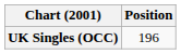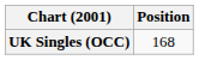UK Singles (OCC) | Position: 196 -> 168
